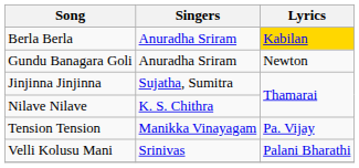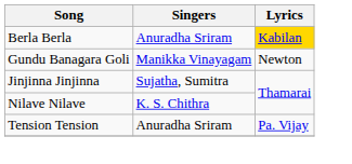Gundu Banagara Goli | Singers: Anuradha Sriram -> Manikka Vinayagam
Tension Tension | Singers: Manikka Vinayagam -> Anuradha Sriram
- row: Velli Kolusu Mani | Srinivas | Palani Bharathi
